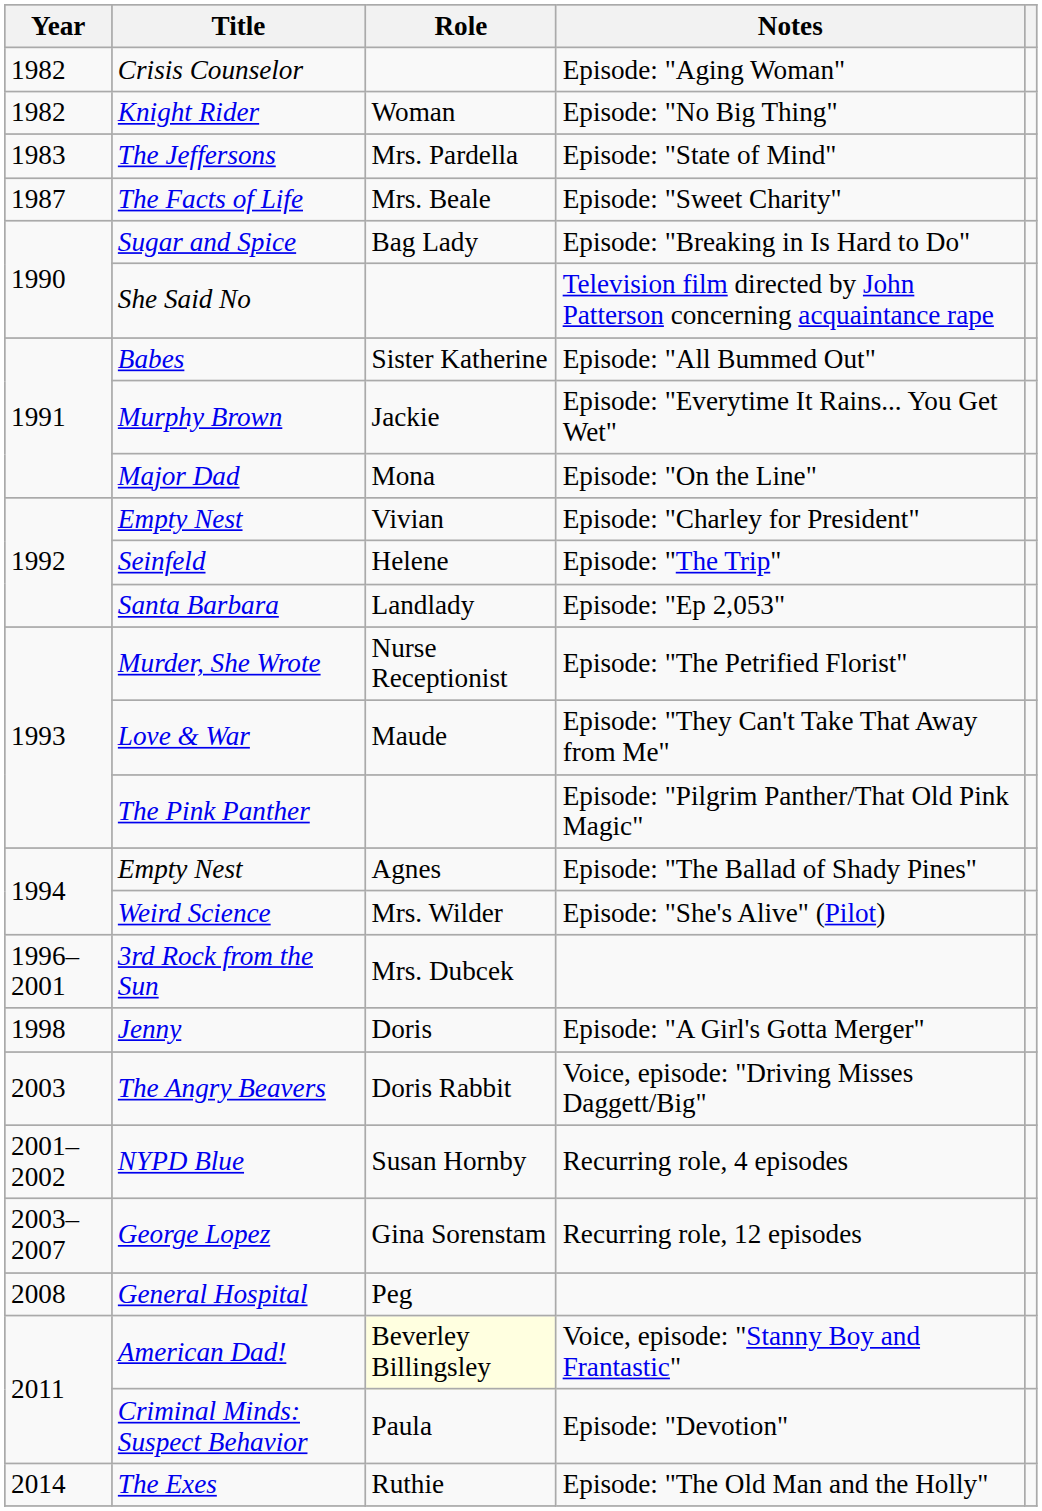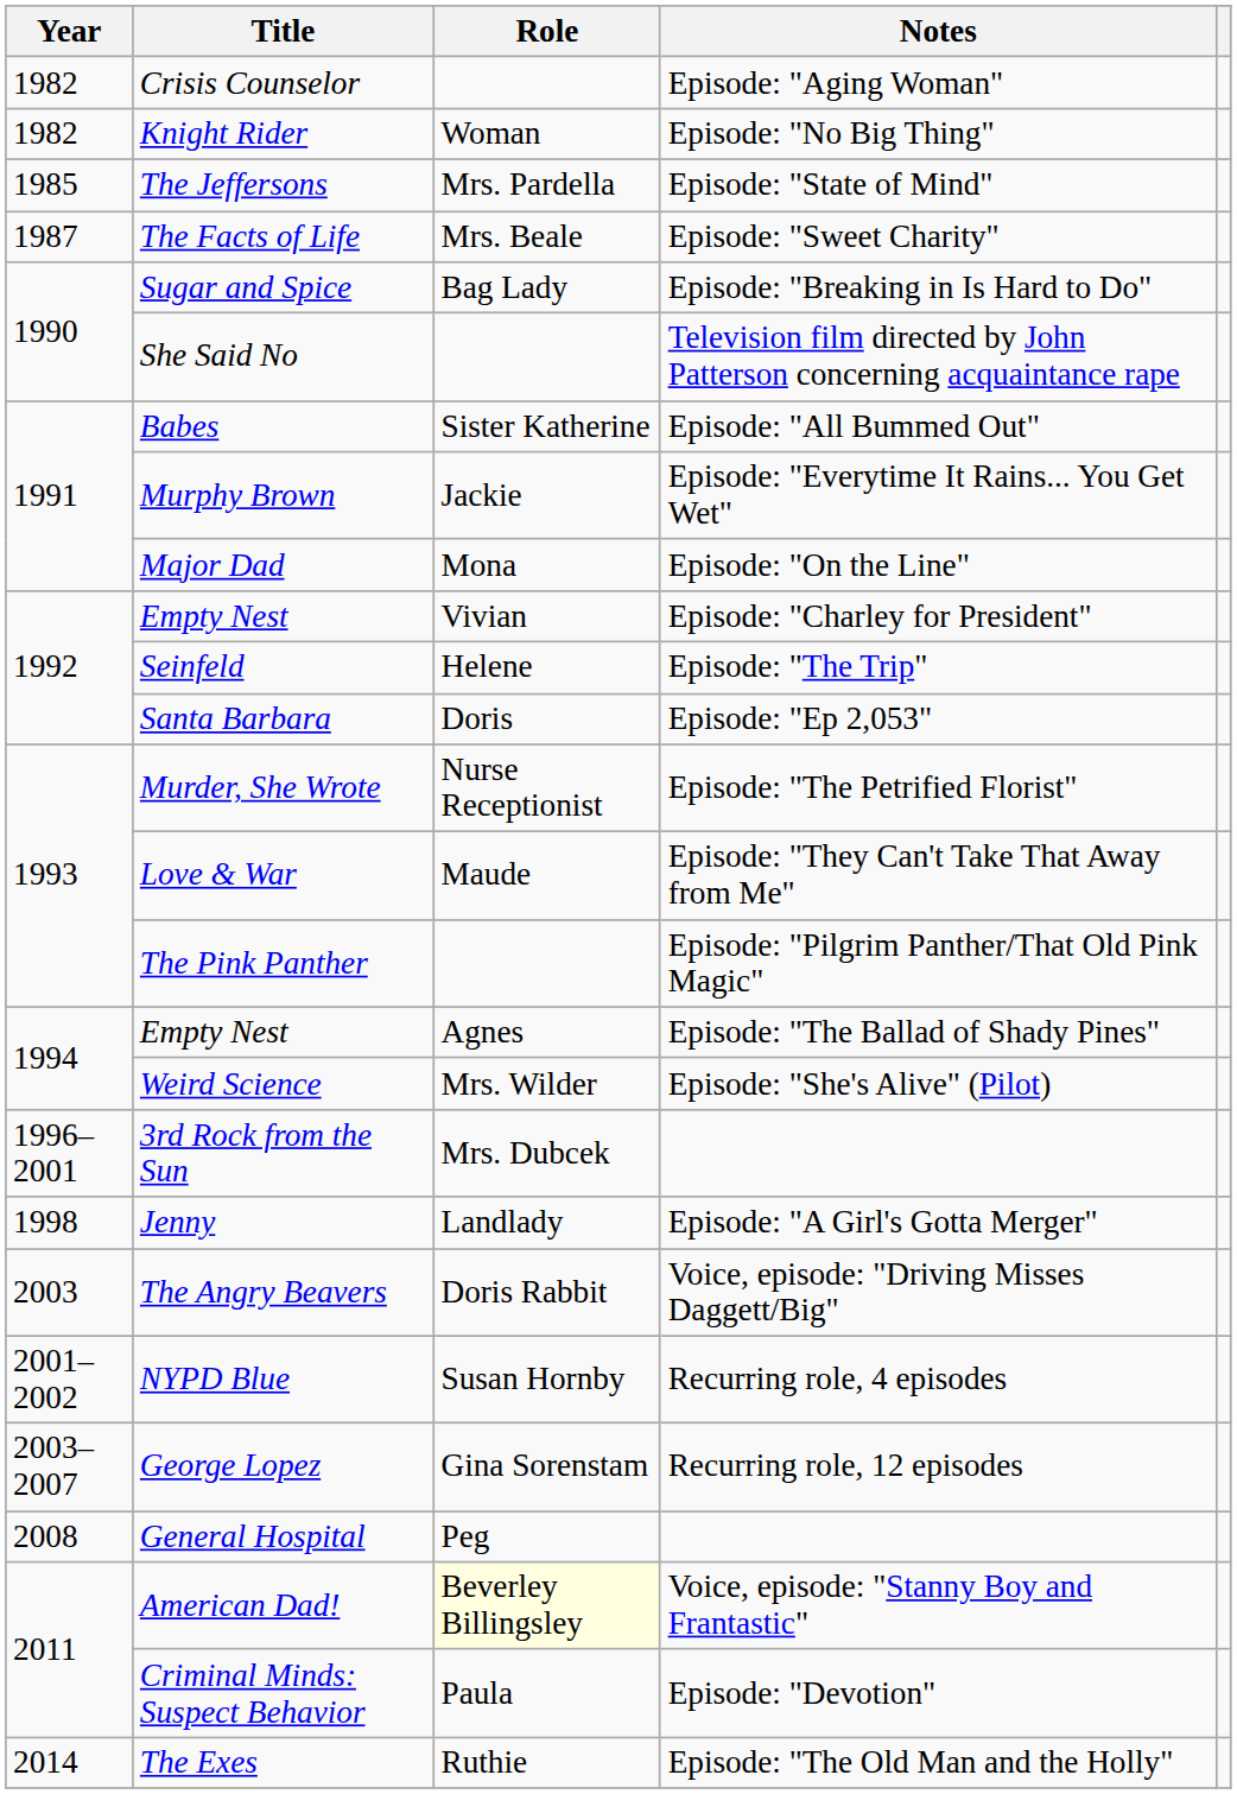The Jeffersons | Year: 1983 -> 1985
Santa Barbara | Role: Landlady -> Doris
Jenny | Role: Doris -> Landlady
